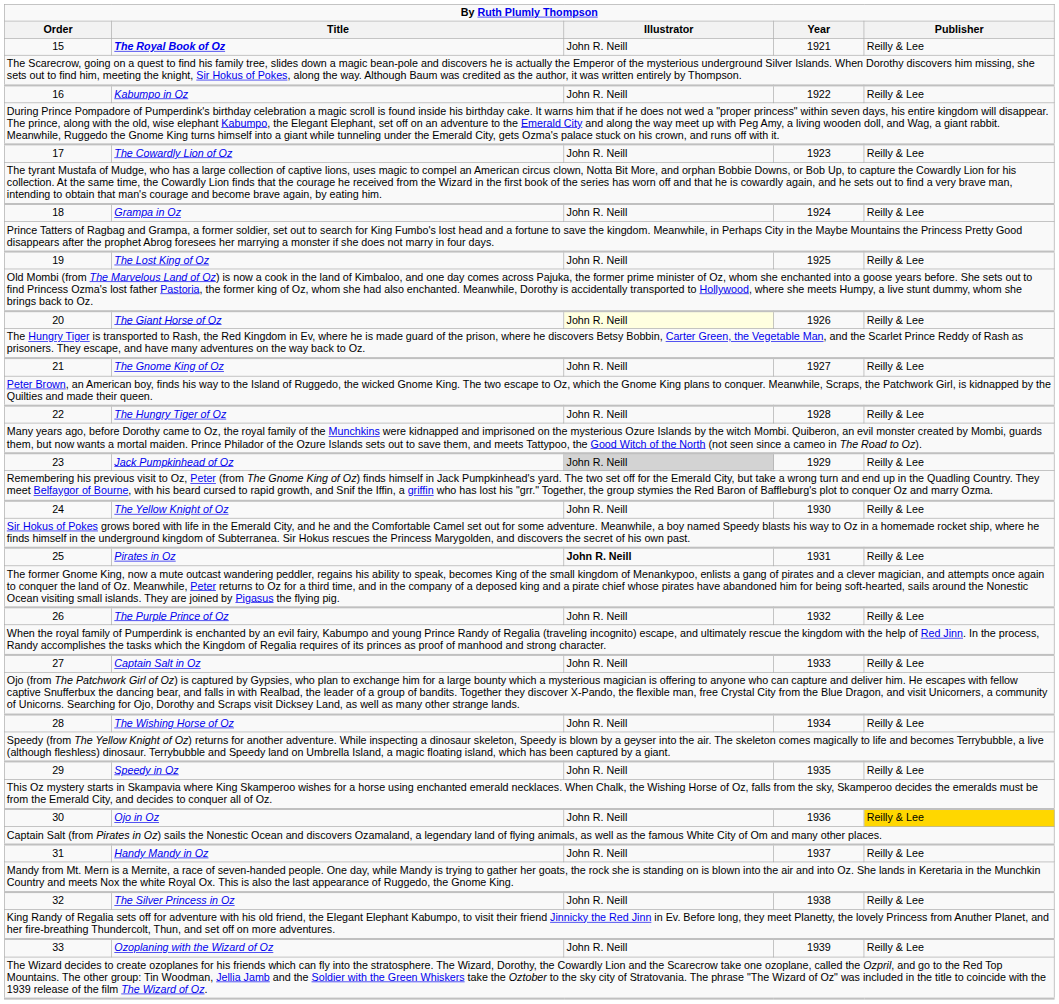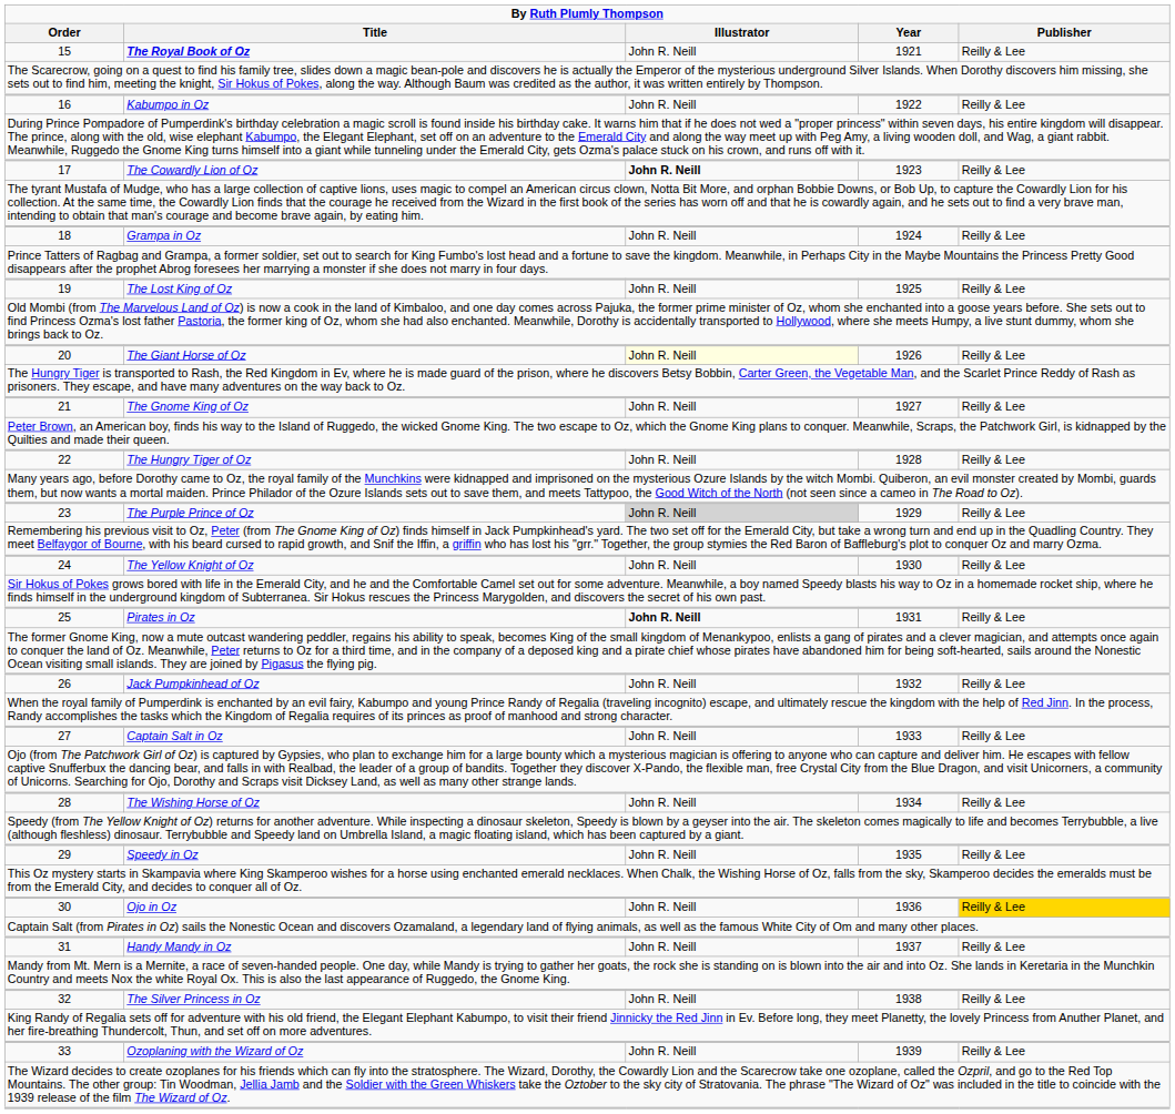17 | Illustrator: normal -> bold
23 | Title: Jack Pumpkinhead of Oz -> The Purple Prince of Oz
26 | Title: The Purple Prince of Oz -> Jack Pumpkinhead of Oz
